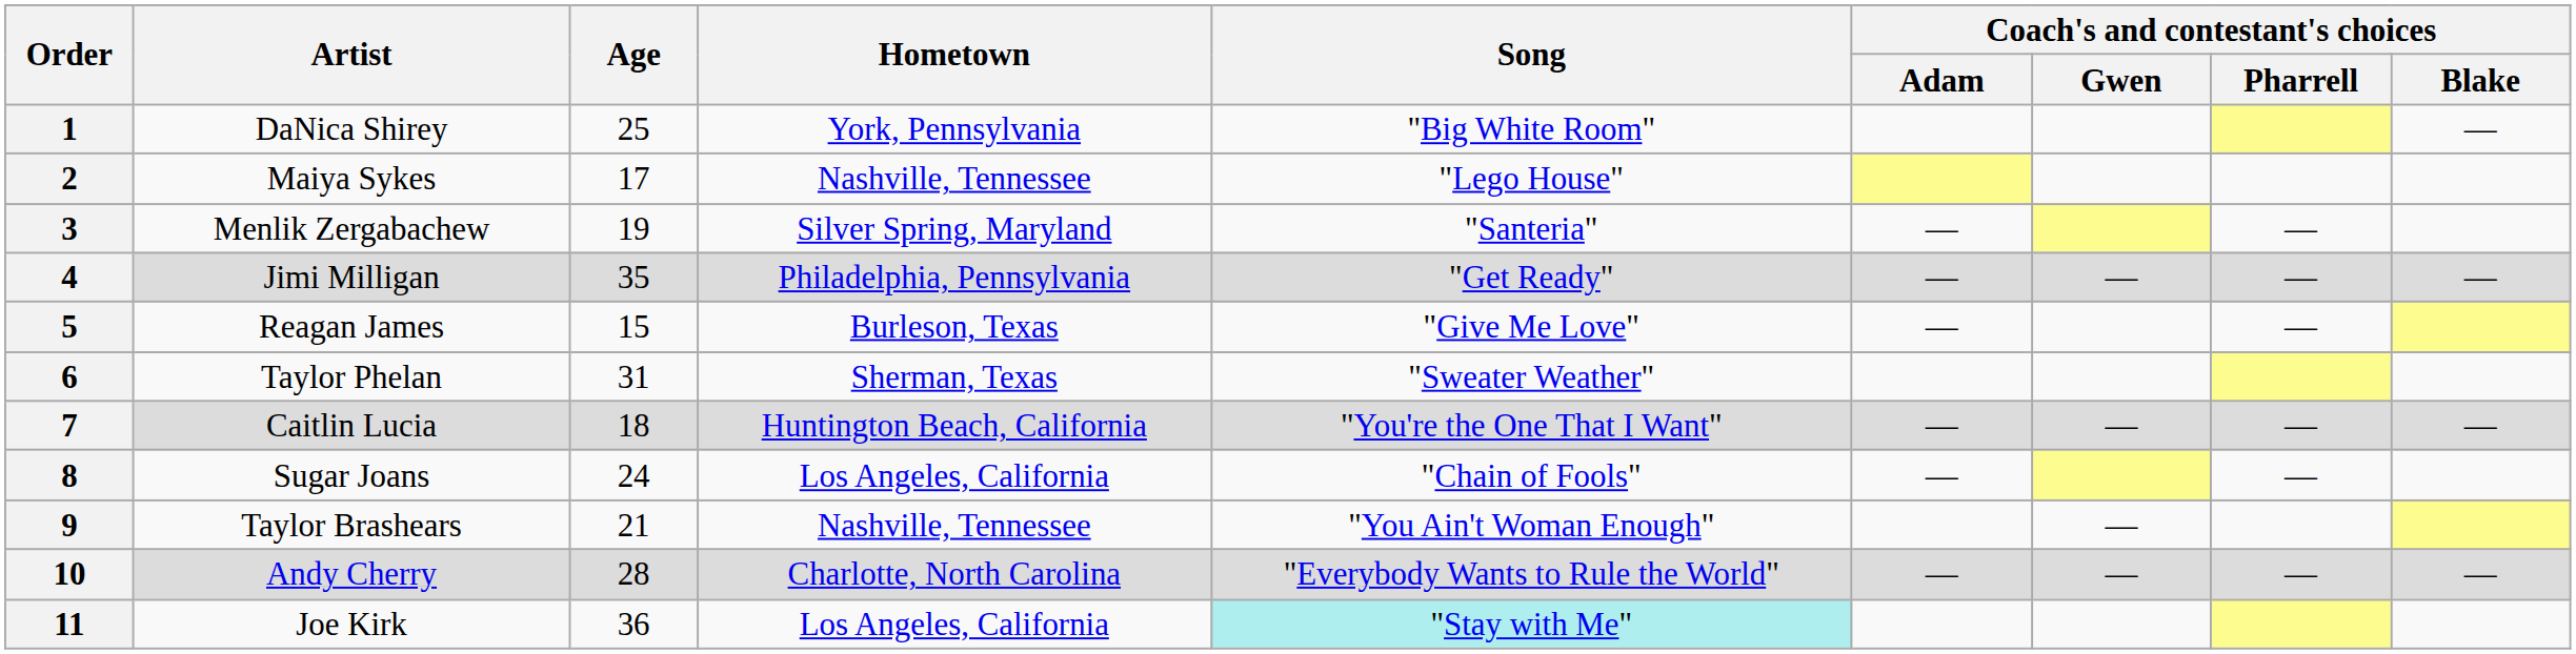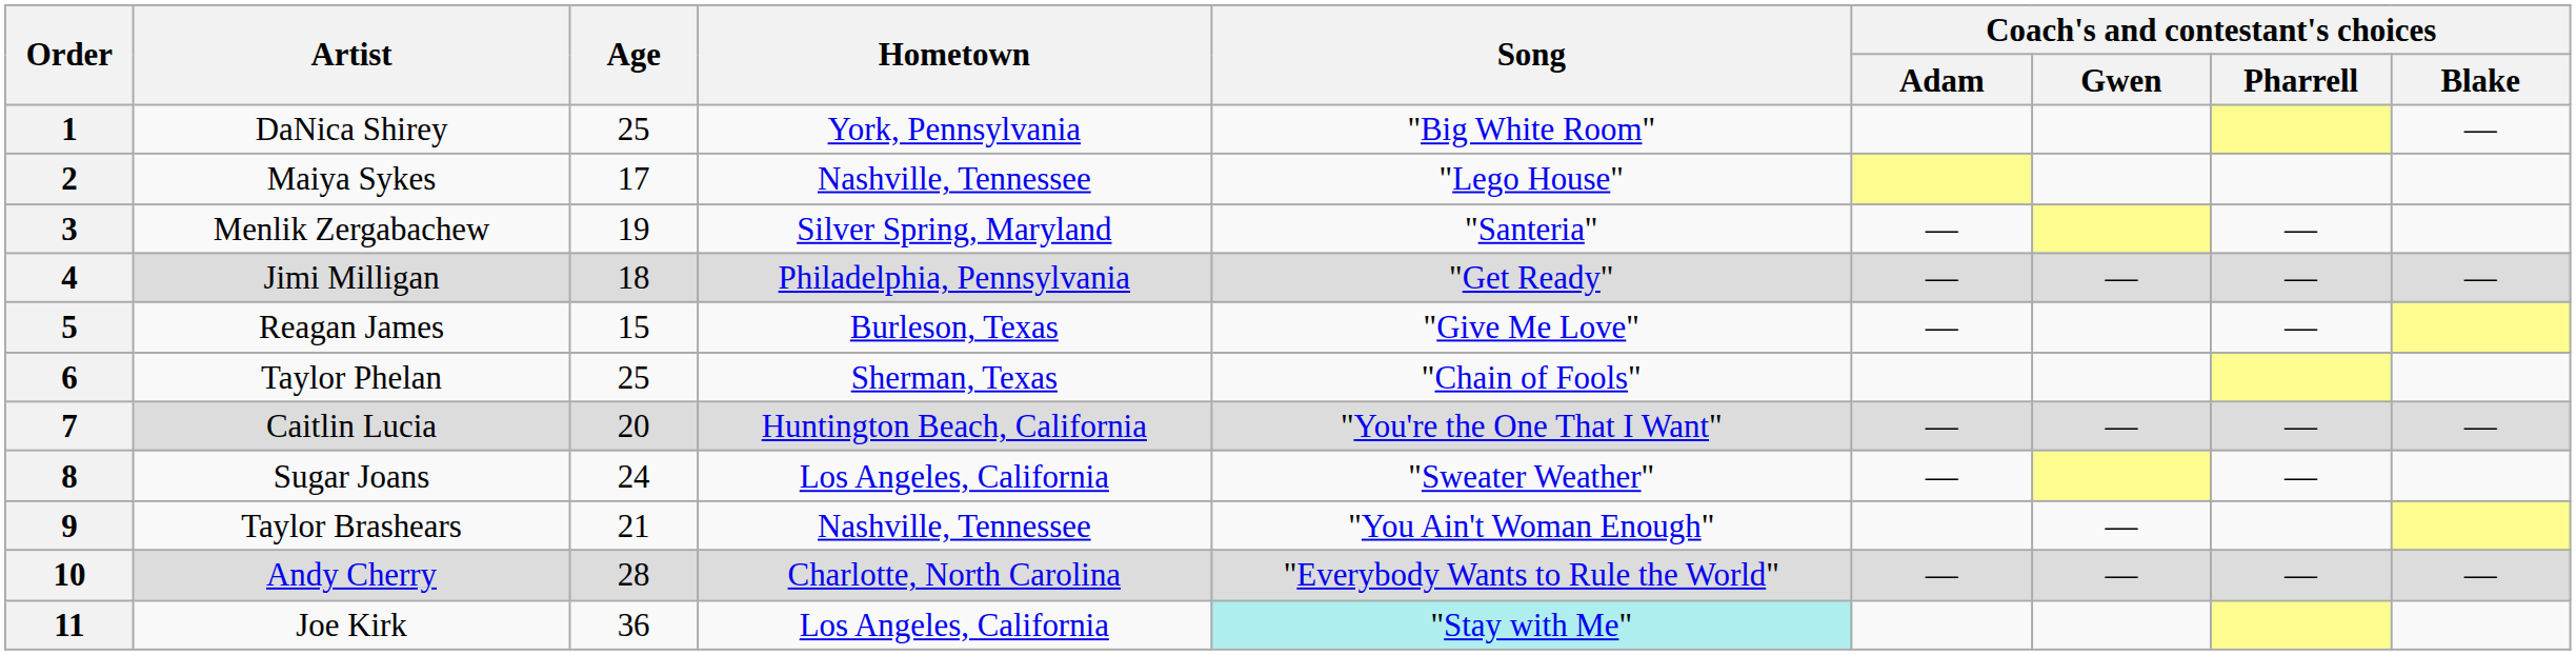4 | Age: 35 -> 18
6 | Age: 31 -> 25
6 | Song: "Sweater Weather" -> "Chain of Fools"
7 | Age: 18 -> 20
8 | Song: "Chain of Fools" -> "Sweater Weather"
